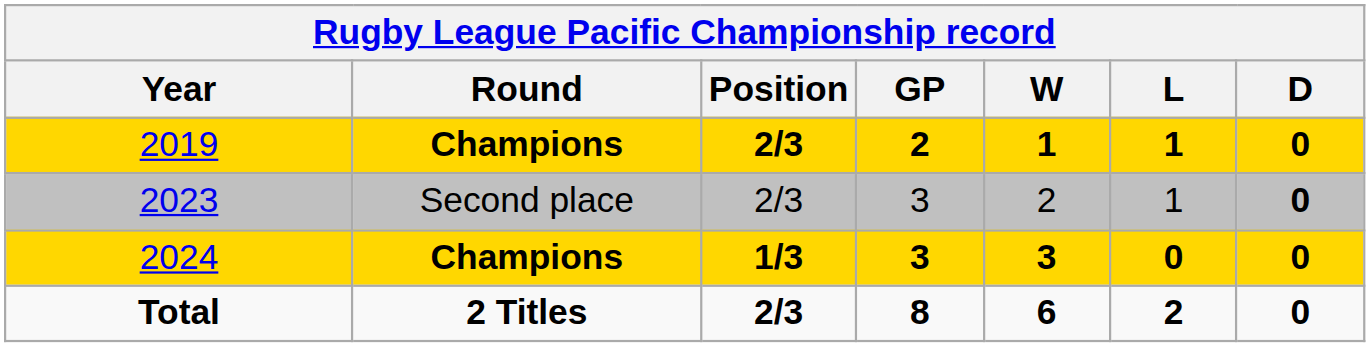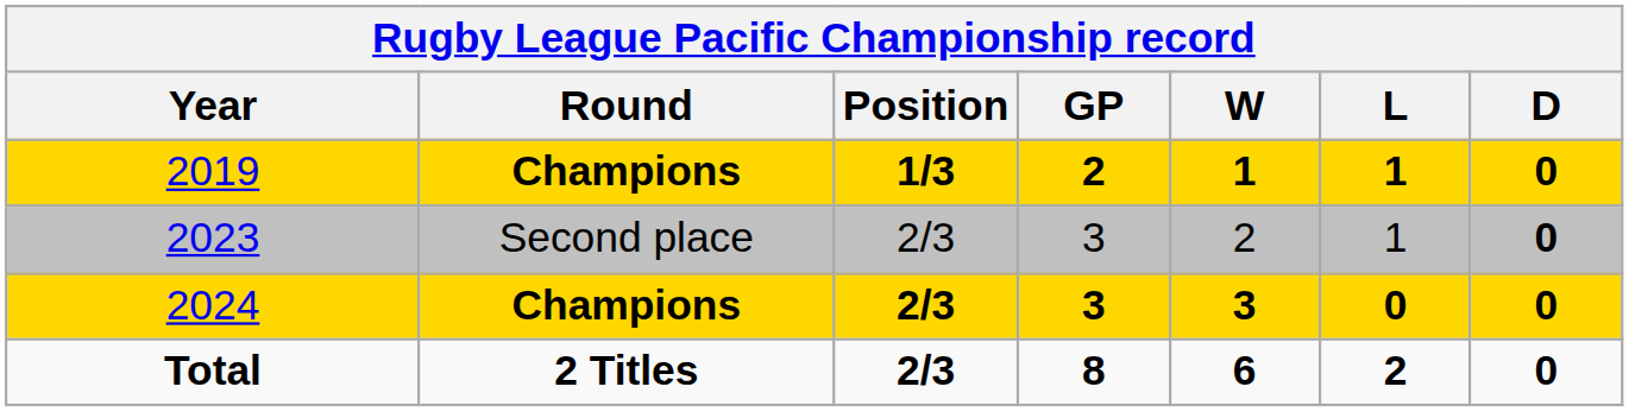2019 | Position: 2/3 -> 1/3
2024 | Position: 1/3 -> 2/3
